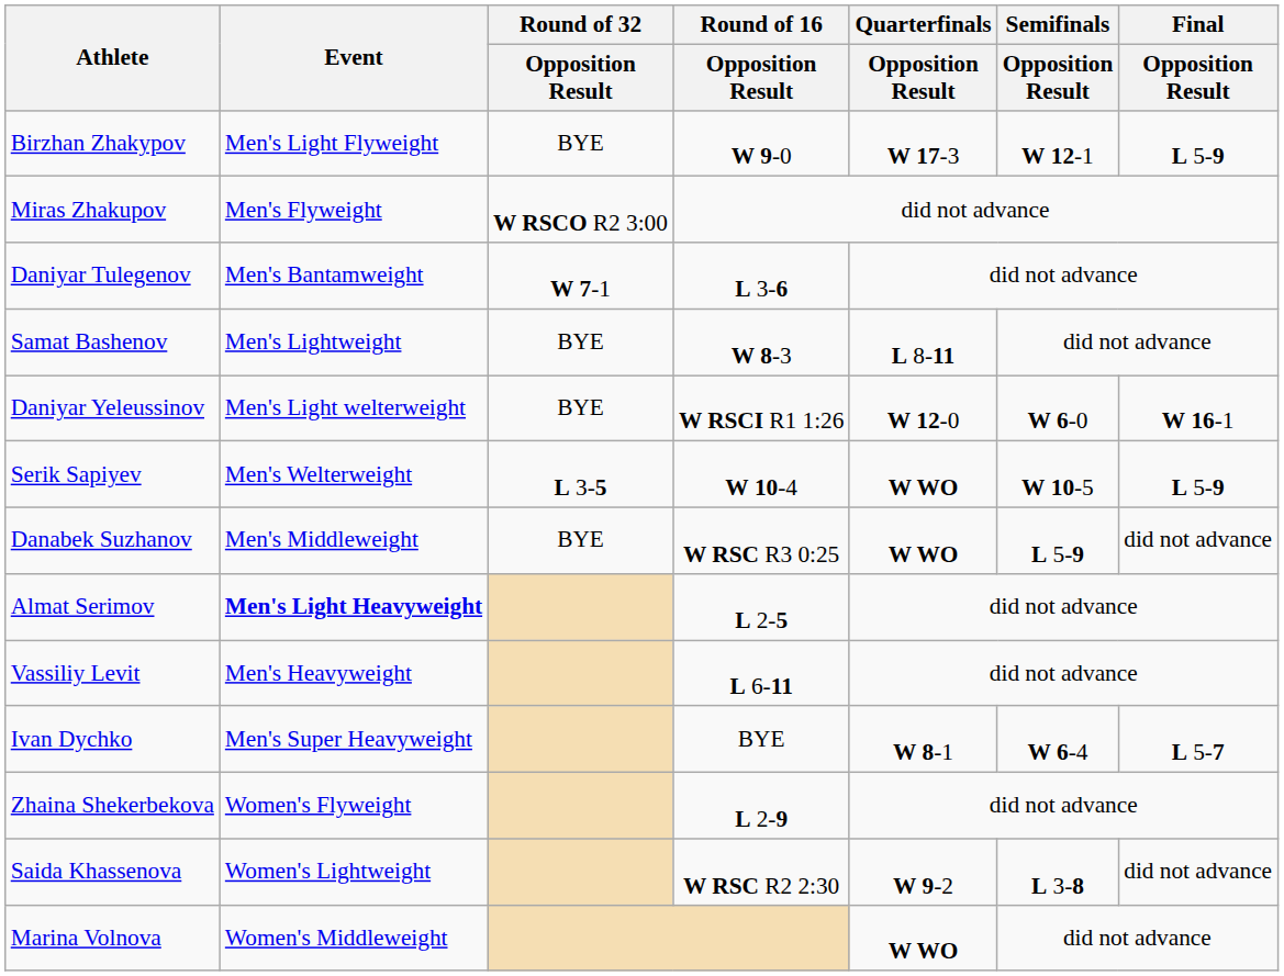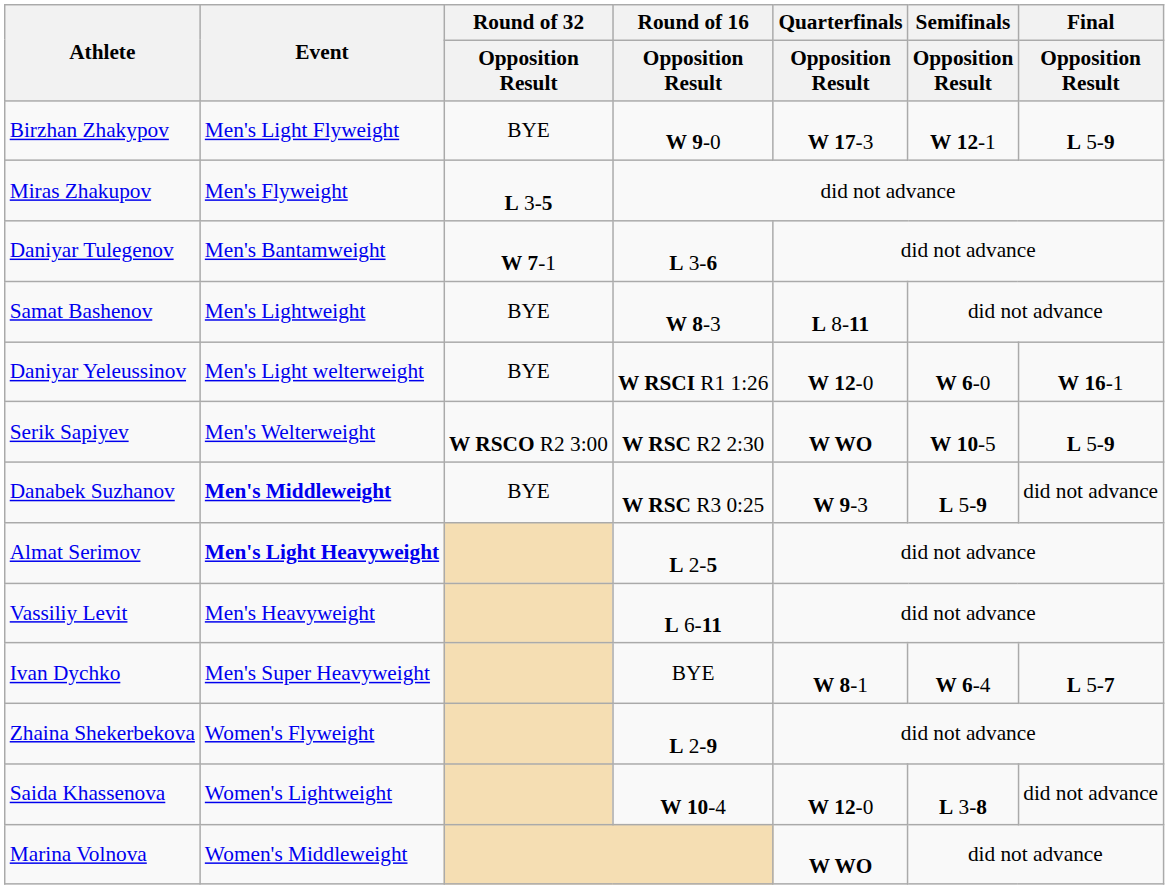Miras Zhakupov | Round of 32 / Opposition Result: W RSCO R2 3:00 -> L 3-5
Serik Sapiyev | Round of 32 / Opposition Result: L 3-5 -> W RSCO R2 3:00
Serik Sapiyev | Round of 16 / Opposition Result: W 10-4 -> W RSC R2 2:30
Danabek Suzhanov | Event: normal -> bold
Danabek Suzhanov | Quarterfinals / Opposition Result: W WO -> W 9-3
Saida Khassenova | Round of 16 / Opposition Result: W RSC R2 2:30 -> W 10-4
Saida Khassenova | Quarterfinals / Opposition Result: W 9-2 -> W 12-0
